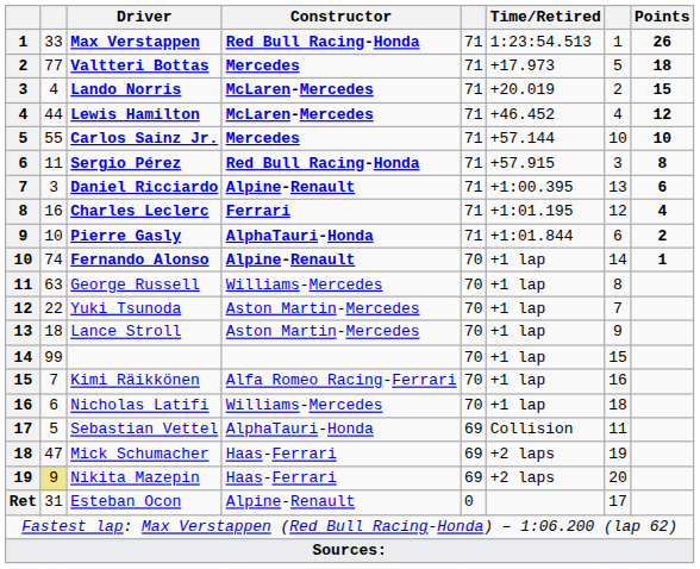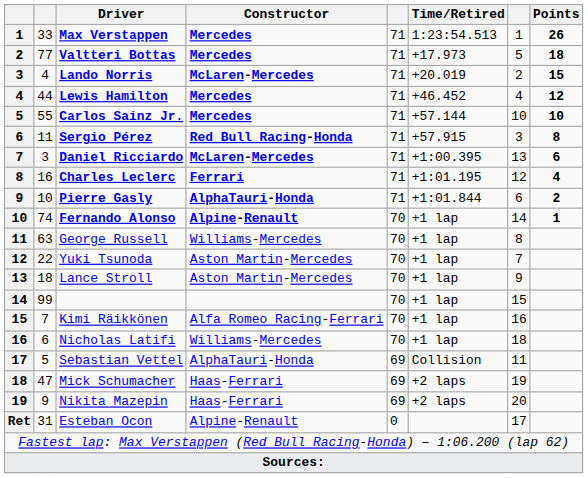Max Verstappen | Constructor: Red Bull Racing-Honda -> Mercedes
Lewis Hamilton | Constructor: McLaren-Mercedes -> Mercedes
Daniel Ricciardo | Constructor: Alpine-Renault -> McLaren-Mercedes
Nikita Mazepin | column 2: khaki background -> no background
